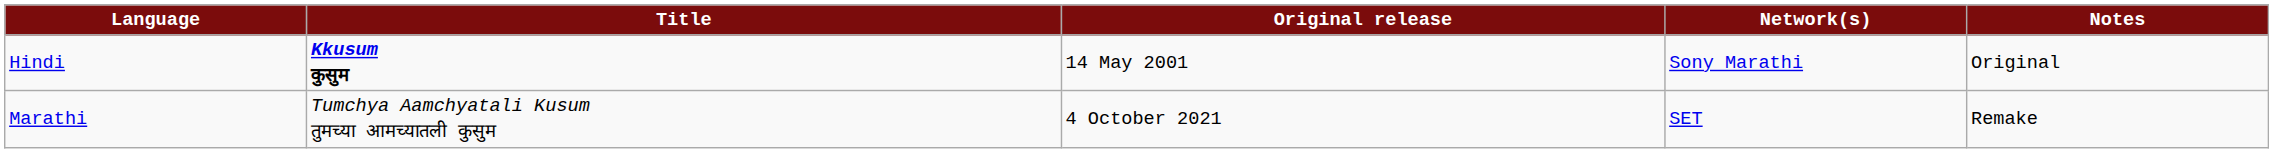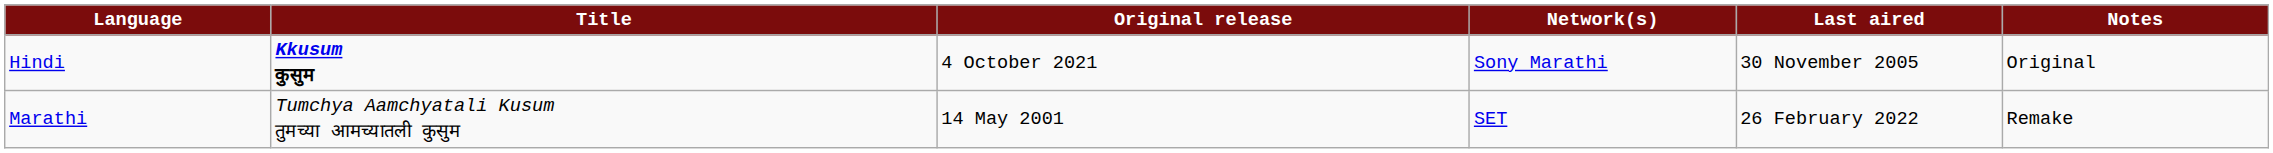+ column: Last aired | 30 November 2005 | 26 February 2022
Hindi | Original release: 14 May 2001 -> 4 October 2021
Marathi | Original release: 4 October 2021 -> 14 May 2001
